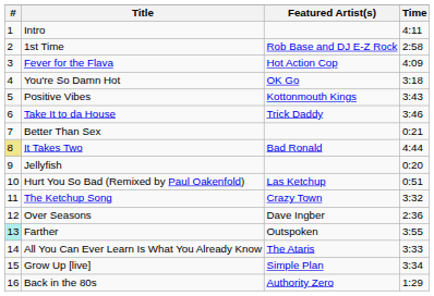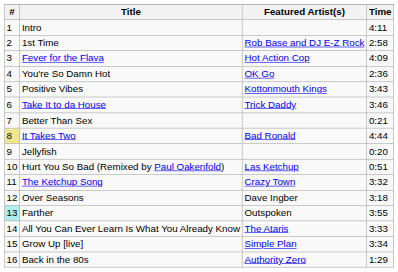You're So Damn Hot | Time: 3:18 -> 2:36
Over Seasons | Time: 2:36 -> 3:18
